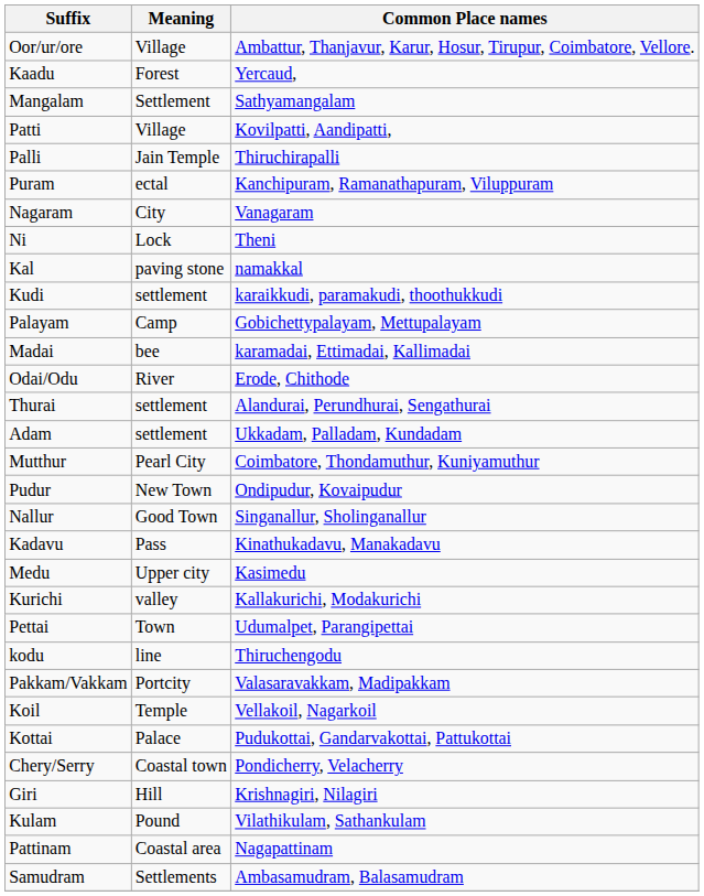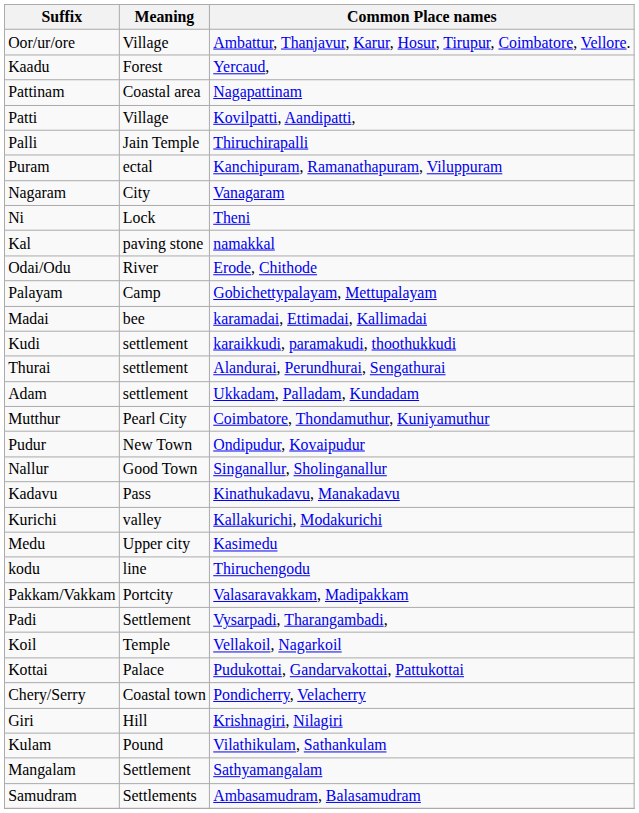rows swapped: Pattinam <-> Mangalam
rows swapped: Kudi <-> Odai/Odu
rows swapped: Kurichi <-> Medu
- row: Pettai | Town | Udumalpet, Parangipettai
+ row: Padi | Settlement | Vysarpadi, Tharangambadi,
